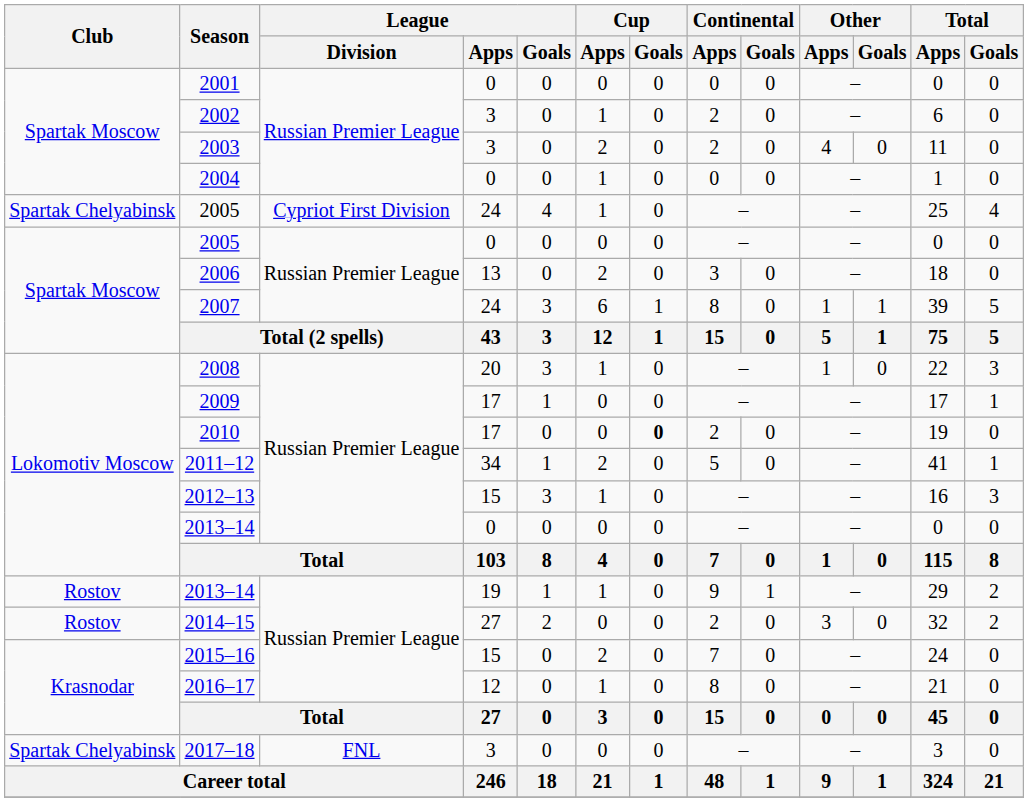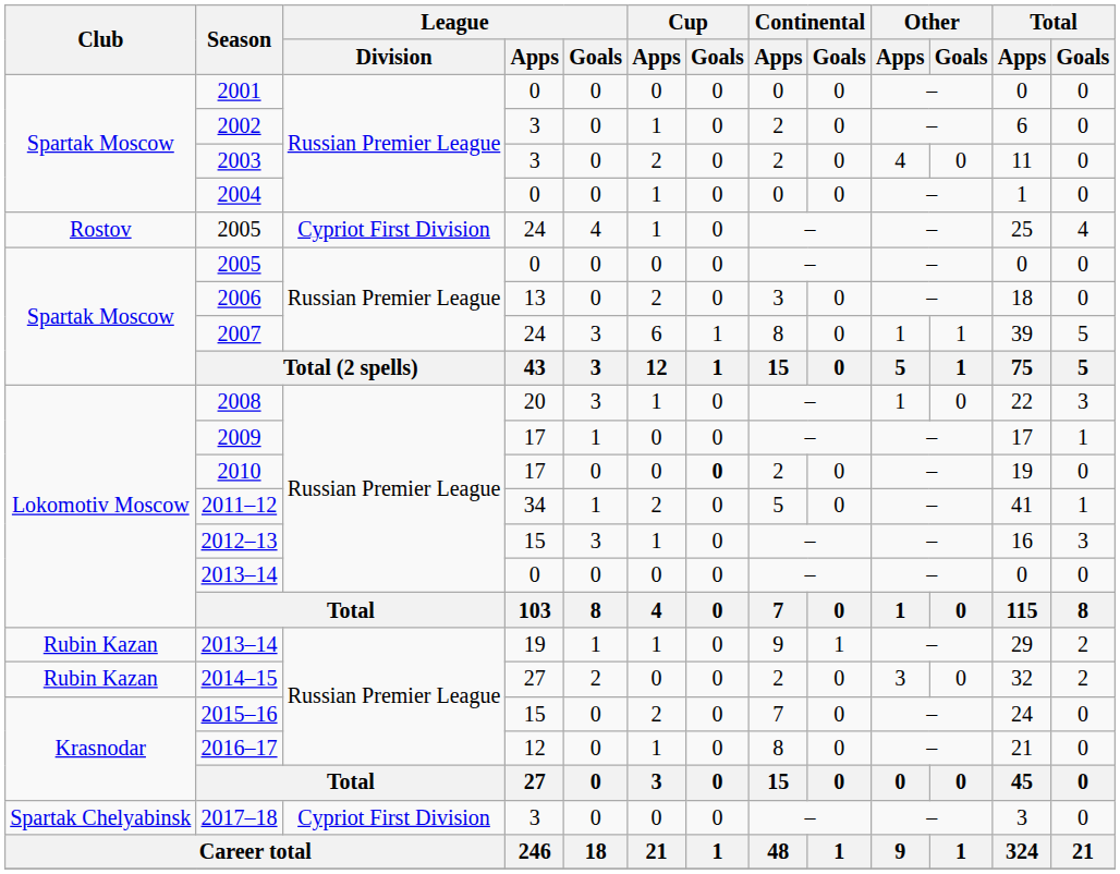2005 / 24 | Club: Spartak Chelyabinsk -> Rostov
2013–14 / 19 | Club: Rostov -> Rubin Kazan
2014–15 | Club: Rostov -> Rubin Kazan
2017–18 | League / Division: FNL -> Cypriot First Division
